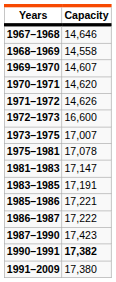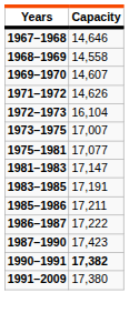- row: 1970–1971 | 14,620
1972–1973 | Capacity: 16,600 -> 16,104
1975–1981 | Capacity: 17,078 -> 17,077
1985–1986 | Capacity: 17,221 -> 17,211
